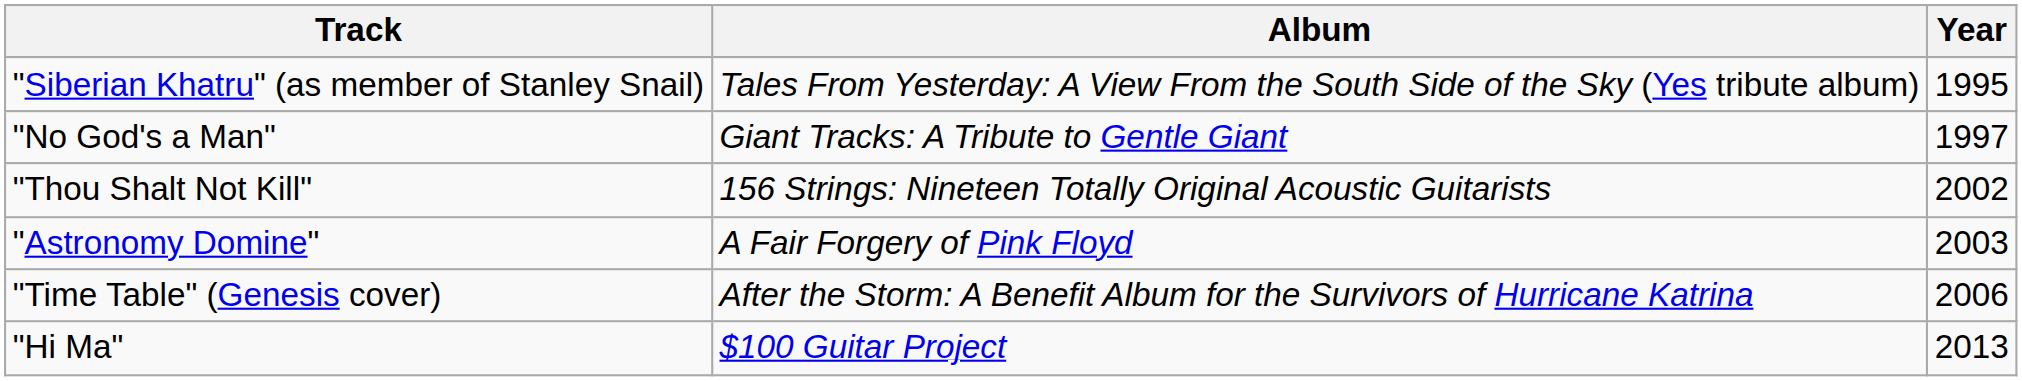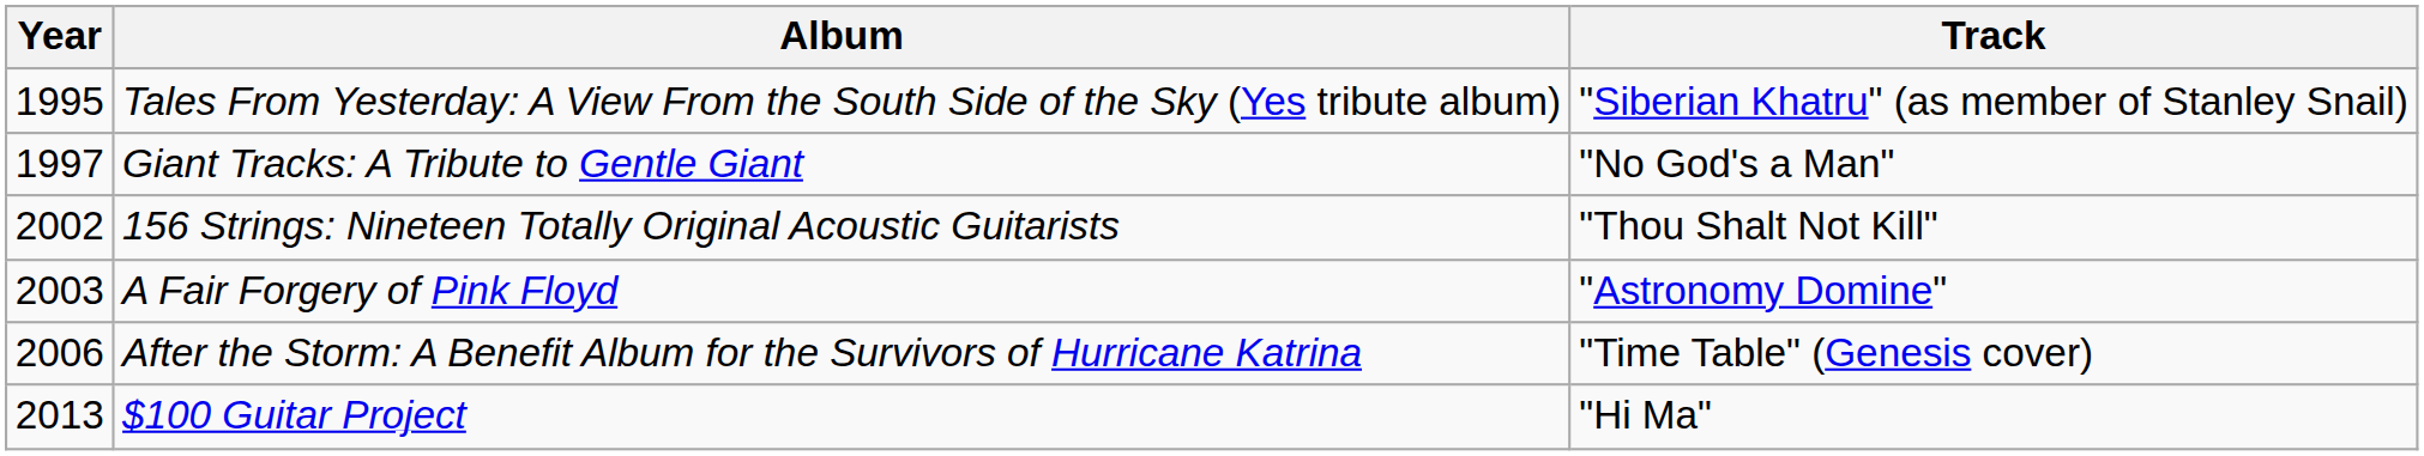columns swapped: Year <-> Track
